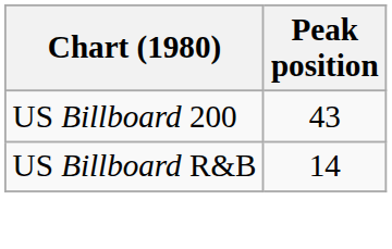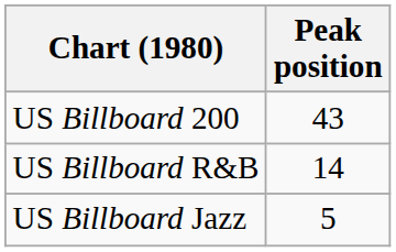+ row: US Billboard Jazz | 5
